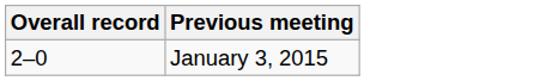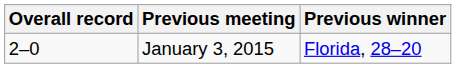+ column: Previous winner | Florida, 28–20
